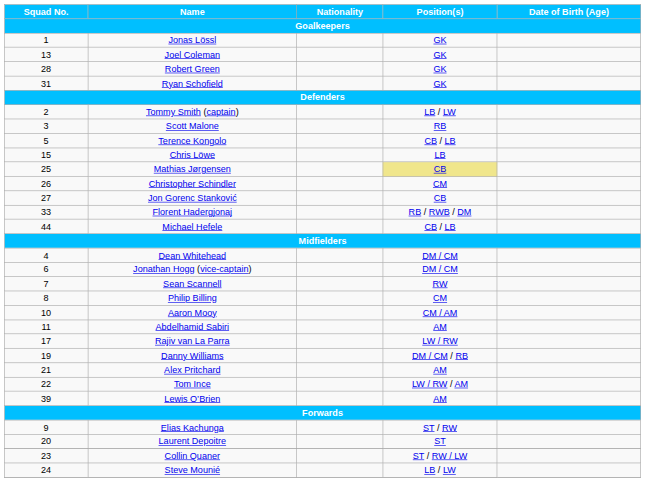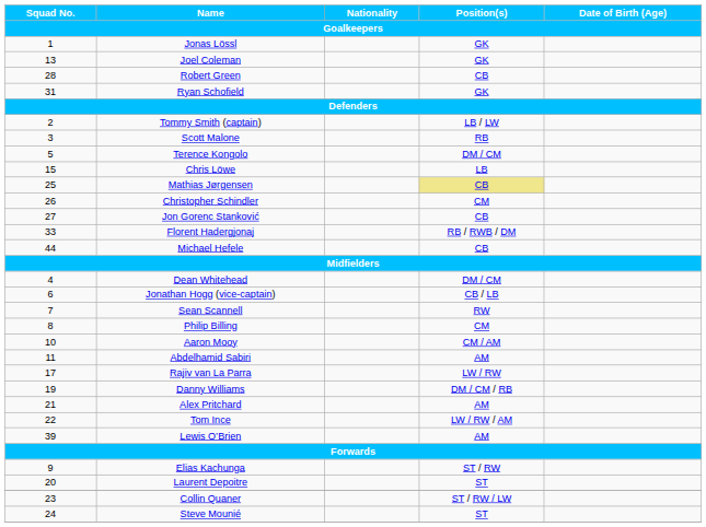Robert Green | Position(s): GK -> CB
Terence Kongolo | Position(s): CB / LB -> DM / CM
Michael Hefele | Position(s): CB / LB -> CB
Jonathan Hogg (vice-captain) | Position(s): DM / CM -> CB / LB
Steve Mounié | Position(s): LB / LW -> ST
